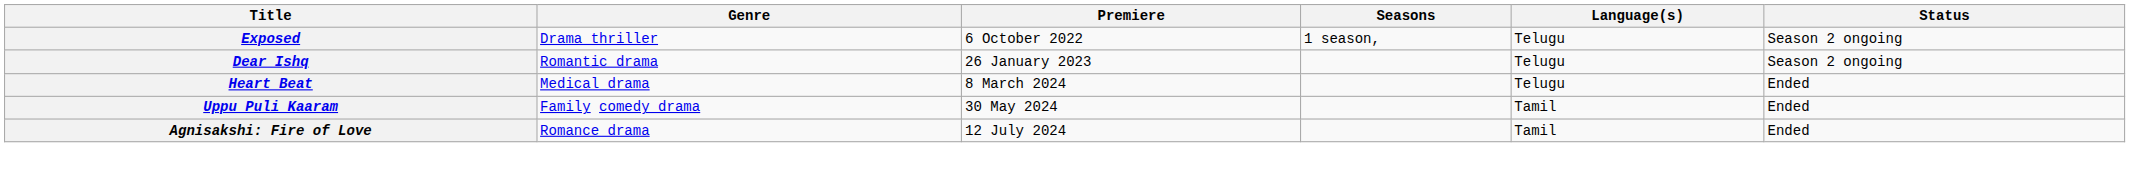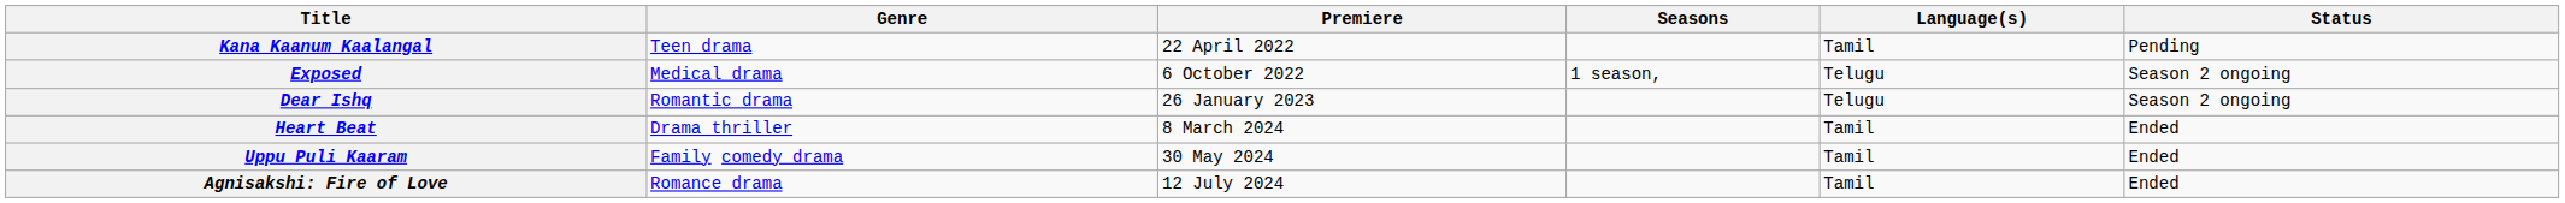+ row: Kana Kaanum Kaalangal | Teen drama | 22 April 2022 | Tamil | Pending
Exposed | Genre: Drama thriller -> Medical drama
Heart Beat | Genre: Medical drama -> Drama thriller
Heart Beat | Language(s): Telugu -> Tamil
